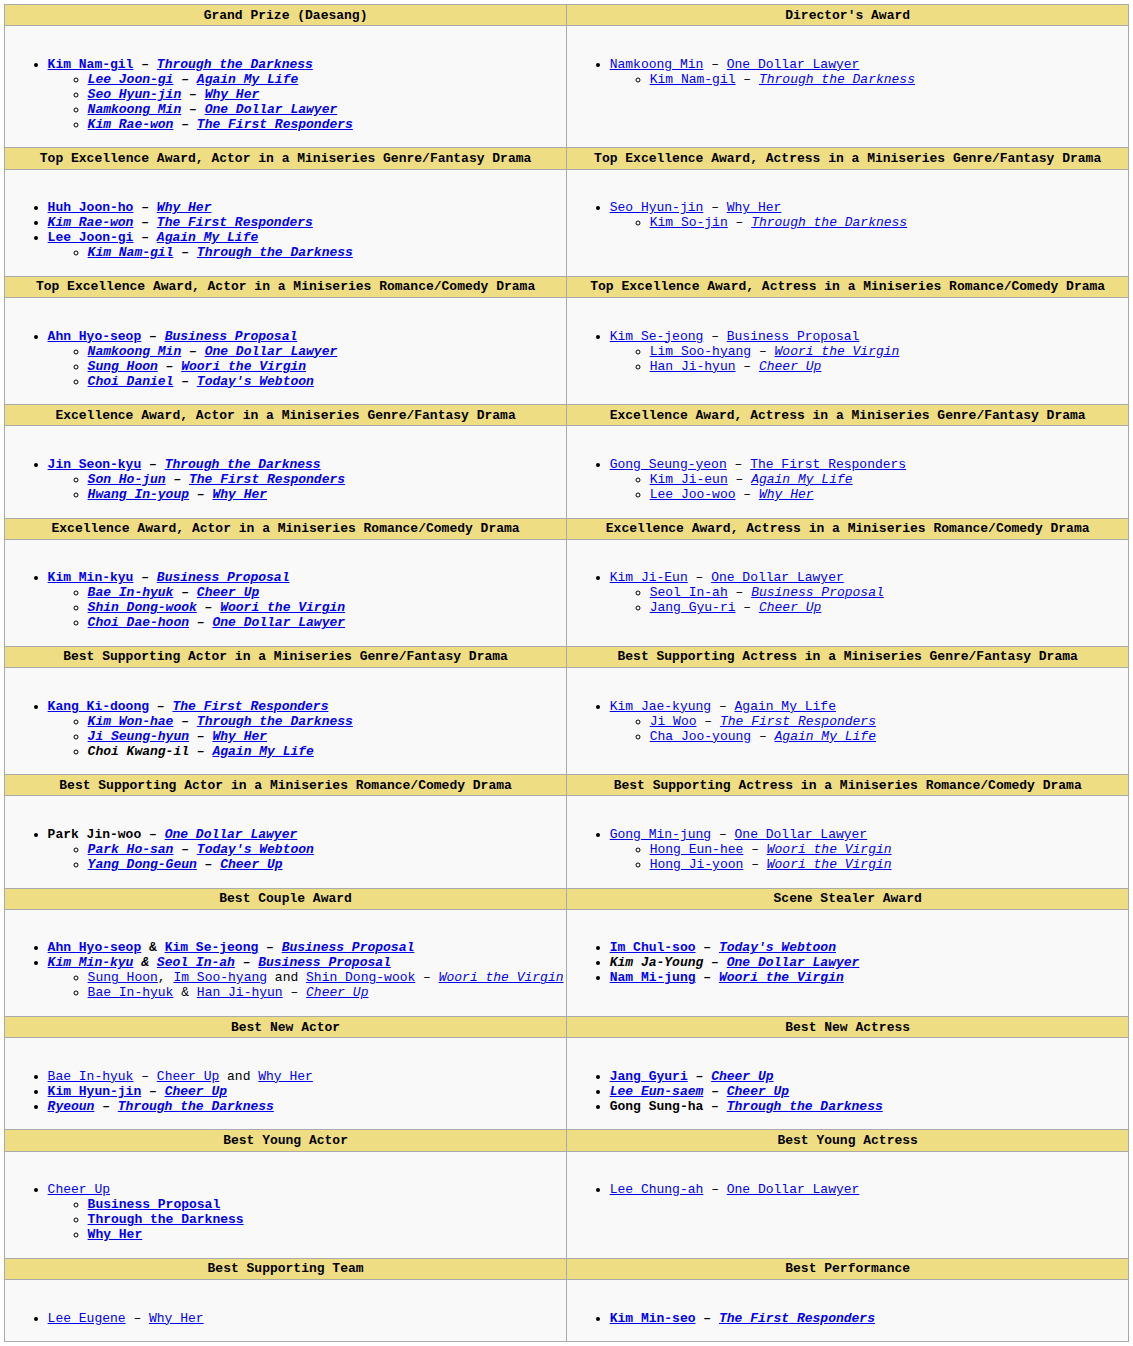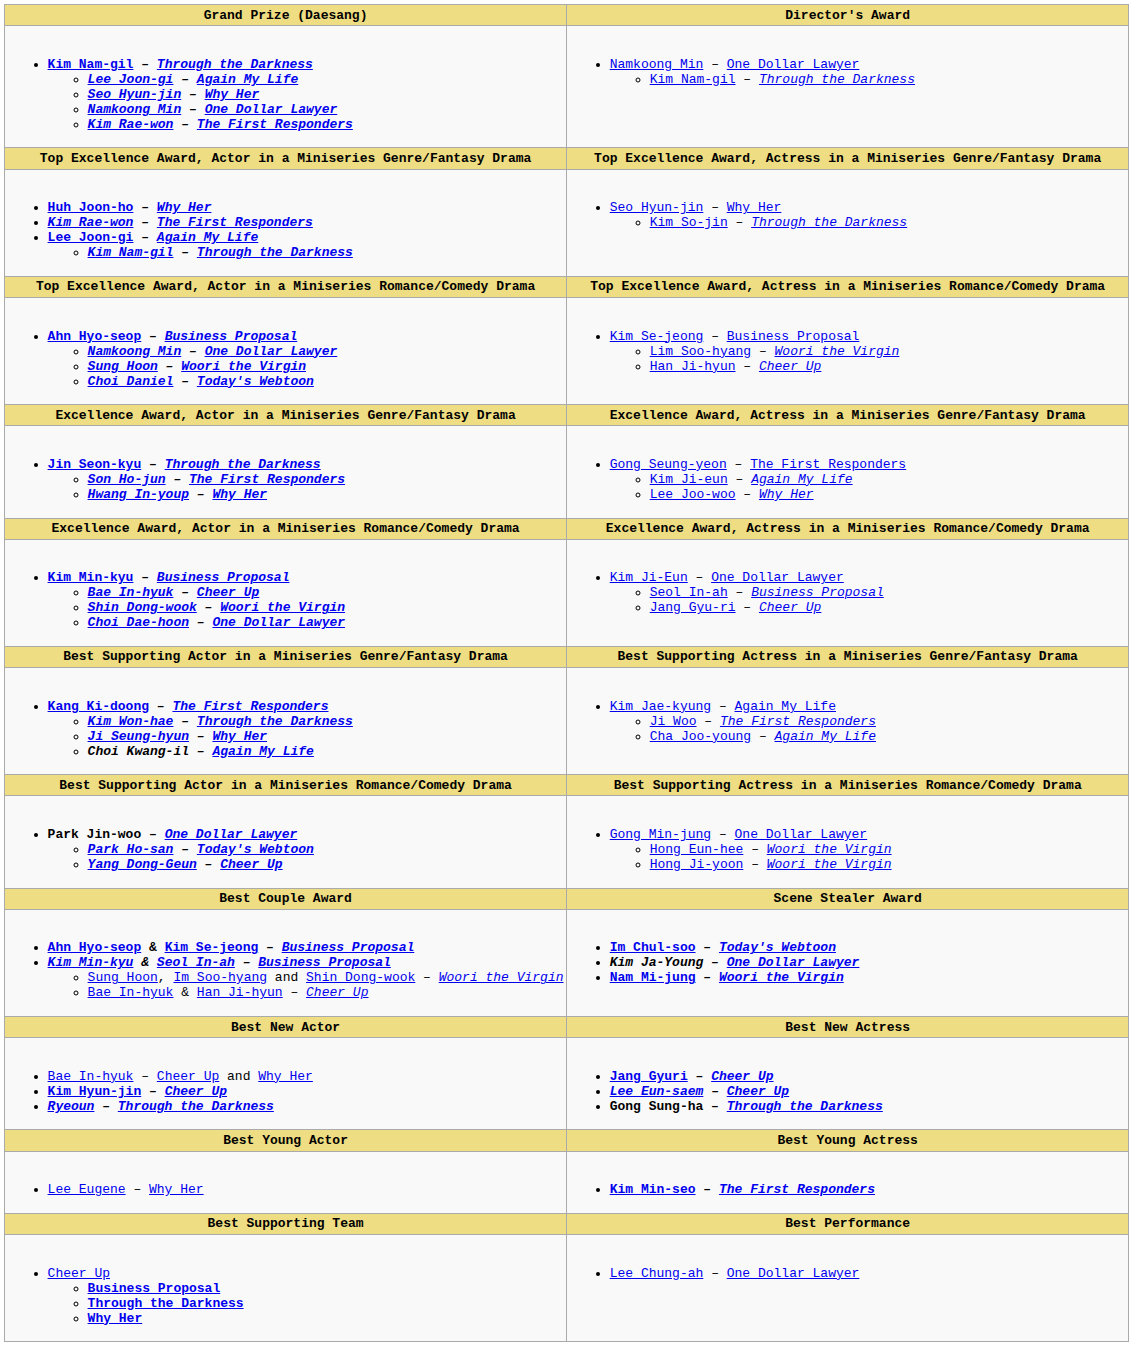rows swapped: Lee Eugene – Why Her <-> Cheer Up Business Proposal Through the Darkness Why Her
